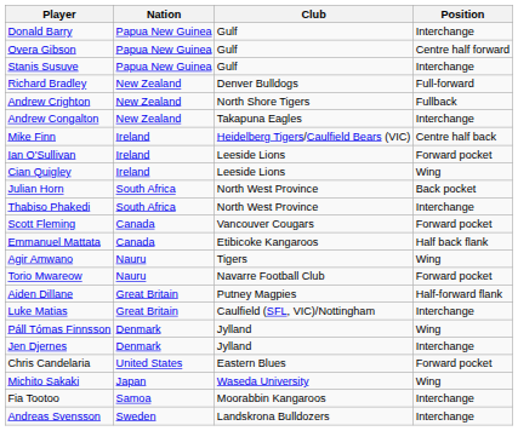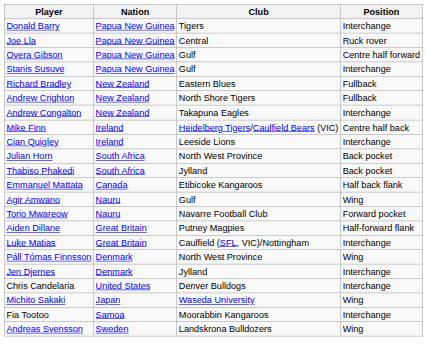Donald Barry | Club: Gulf -> Tigers
+ row: Joe Lla | Papua New Guinea | Central | Ruck rover
Richard Bradley | Club: Denver Bulldogs -> Eastern Blues
Richard Bradley | Position: Full-forward -> Fullback
- row: Ian O'Sullivan | Ireland | Leeside Lions | Forward pocket
Cian Quigley | Position: Wing -> Interchange
Thabiso Phakedi | Club: North West Province -> Jylland
Thabiso Phakedi | Position: Interchange -> Back pocket
- row: Scott Fleming | Canada | Vancouver Cougars | Forward pocket
Agir Amwano | Club: Tigers -> Gulf
Páll Tómas Finnsson | Club: Jylland -> North West Province
Chris Candelaria | Club: Eastern Blues -> Denver Bulldogs
Chris Candelaria | Position: Forward pocket -> Interchange
Andreas Svensson | Position: Interchange -> Wing
